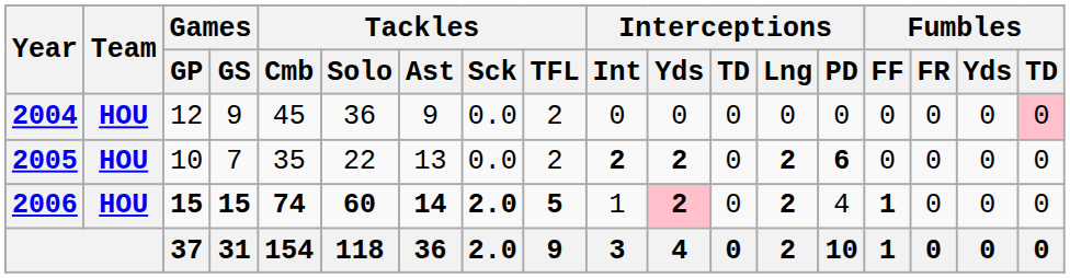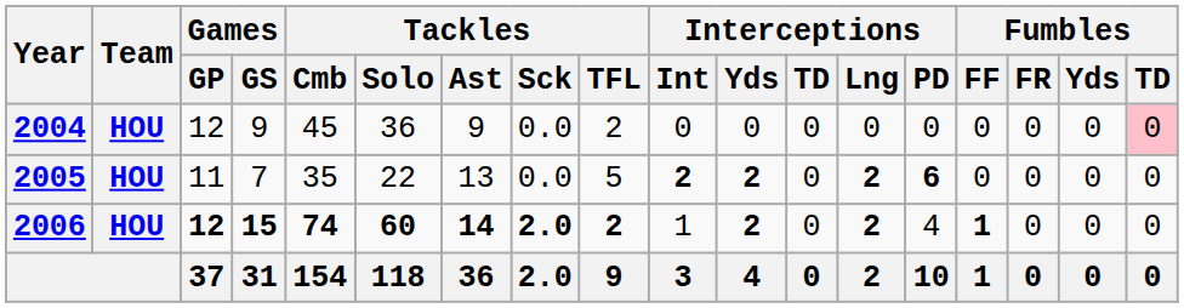2005 | Games / GP: 10 -> 11
2005 | Tackles / TFL: 2 -> 5
2006 | Games / GP: 15 -> 12
2006 | Tackles / TFL: 5 -> 2
2006 | Interceptions / Yds: pink background -> no background
